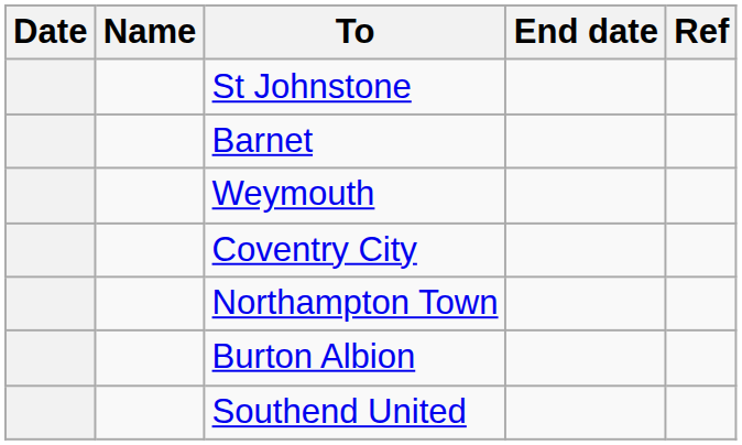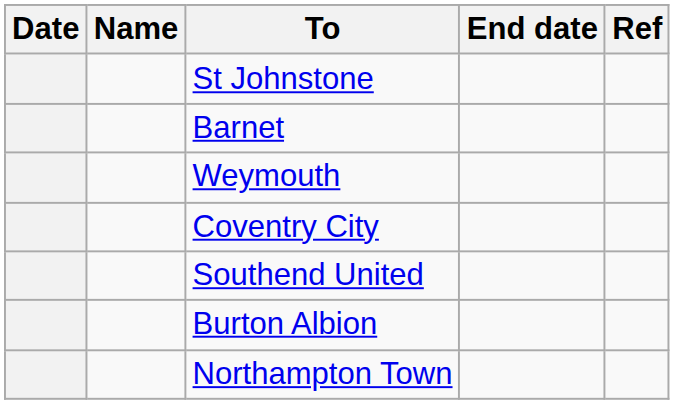rows swapped: Southend United <-> Northampton Town
